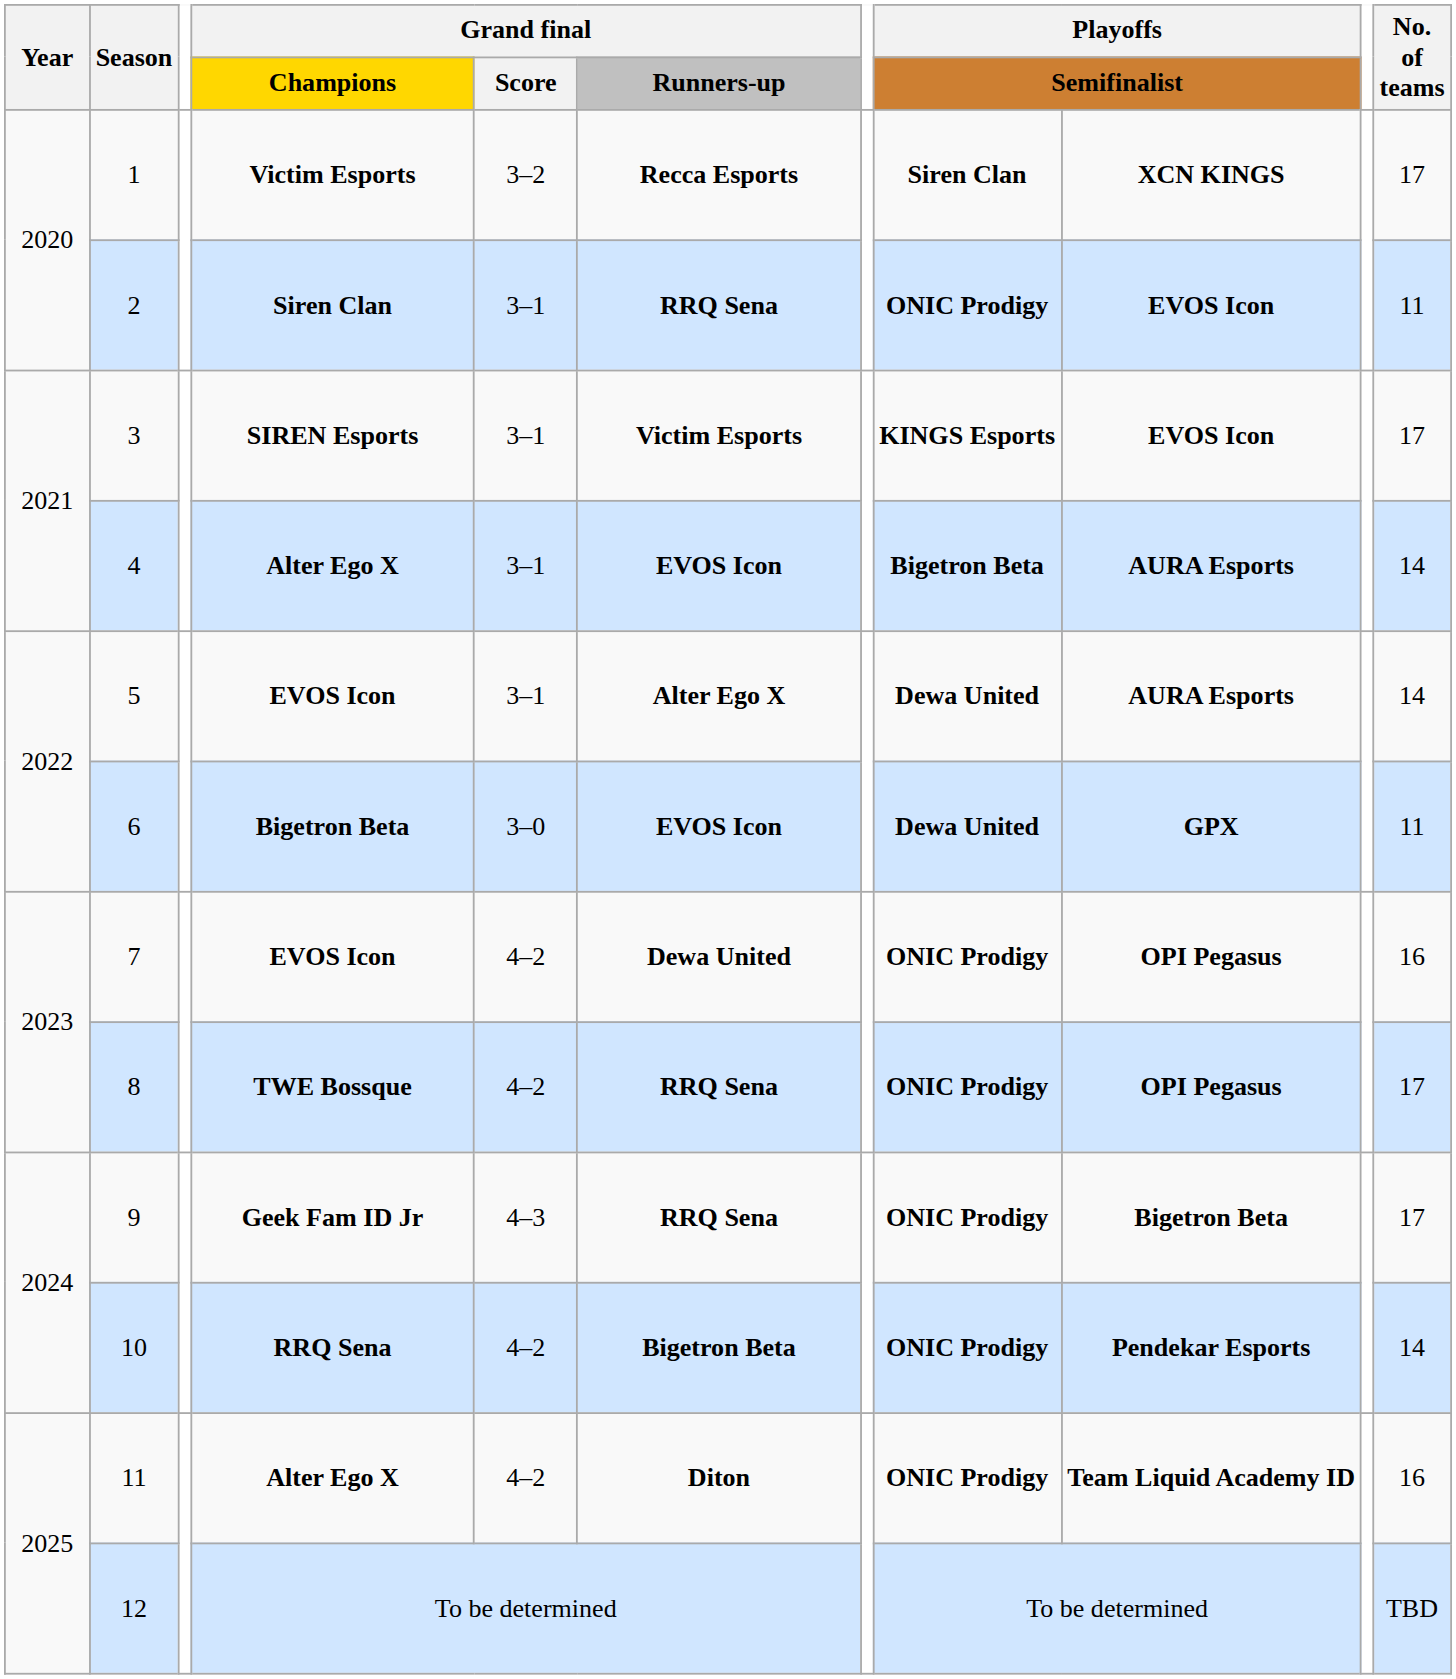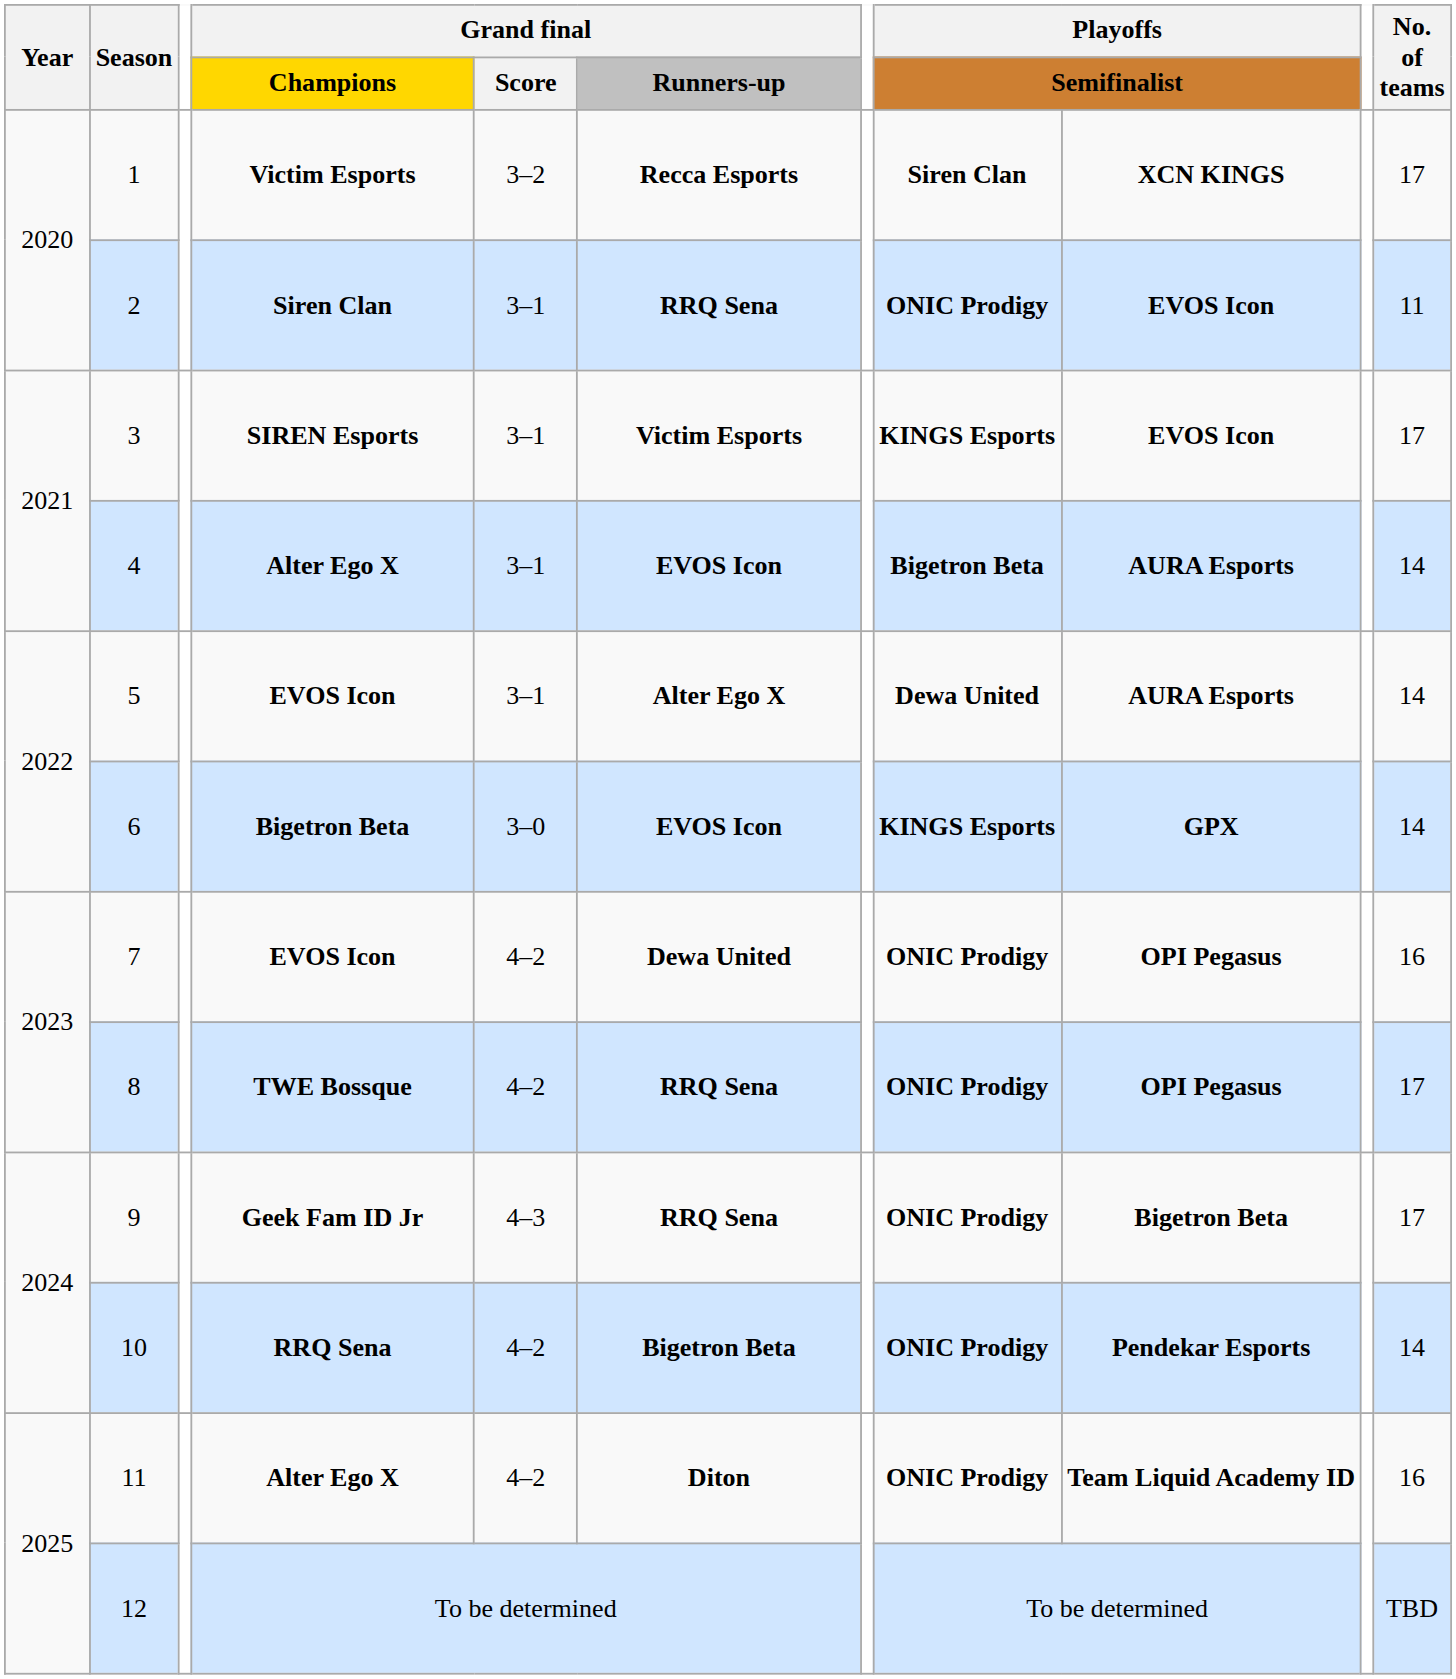6 | column 8: Dewa United -> KINGS Esports
6 | No. of teams: 11 -> 14
